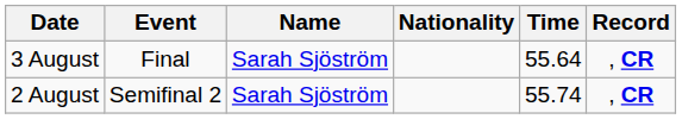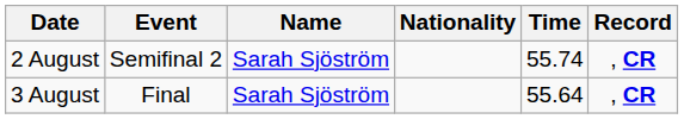rows swapped: 2 August <-> 3 August
